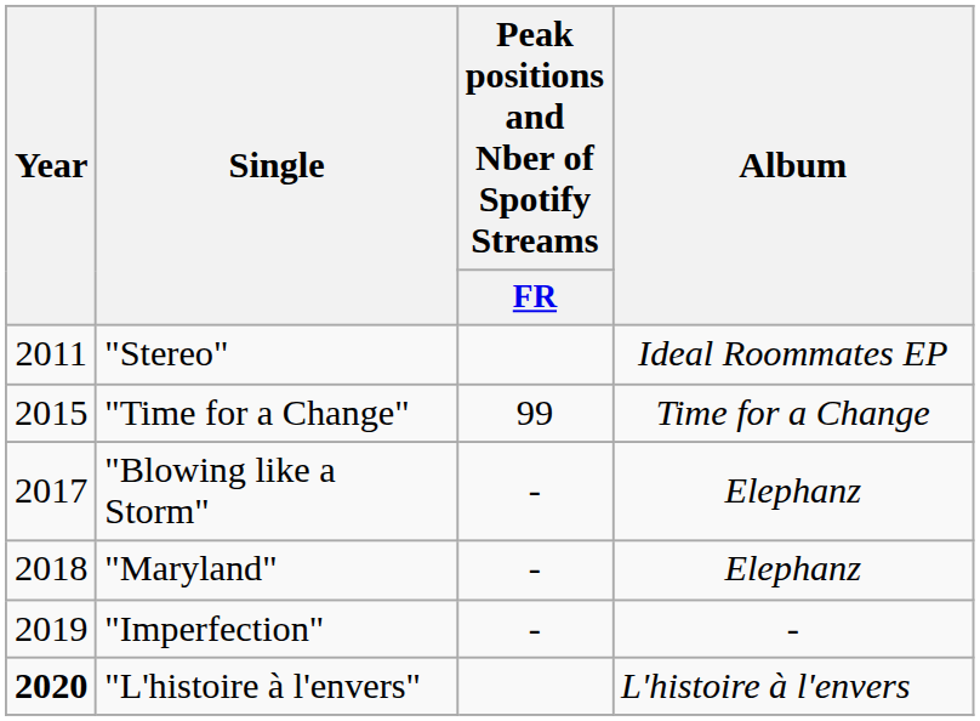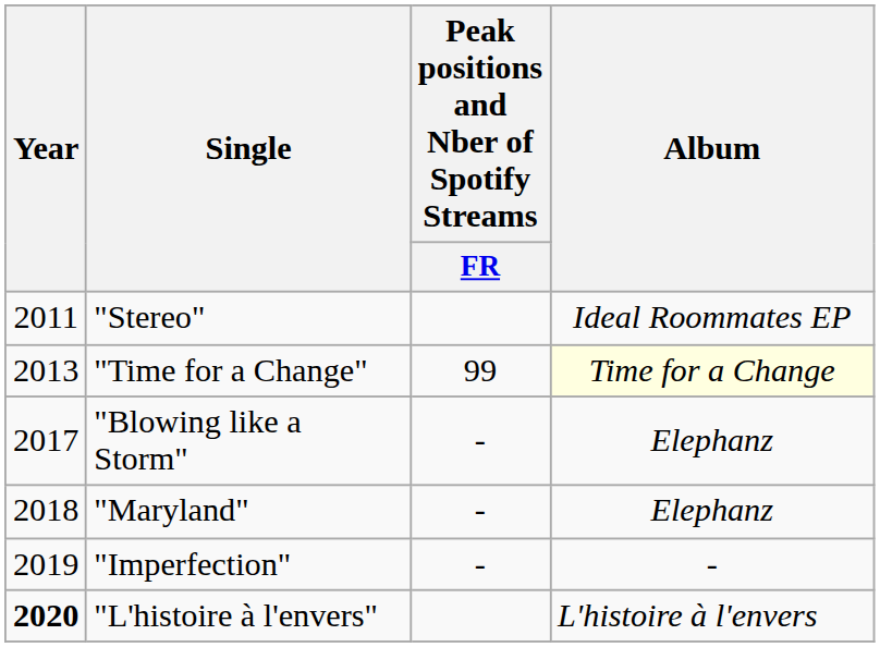"Time for a Change" | Year: 2015 -> 2013
"Time for a Change" | Album: no background -> lightyellow background
